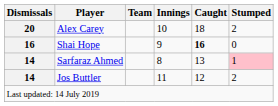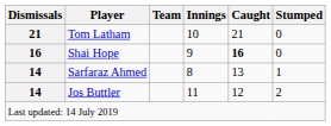+ row: 21 | Tom Latham | 10 | 21 | 0
- row: 20 | Alex Carey | 10 | 18 | 2
Sarfaraz Ahmed | Stumped: pink background -> no background
